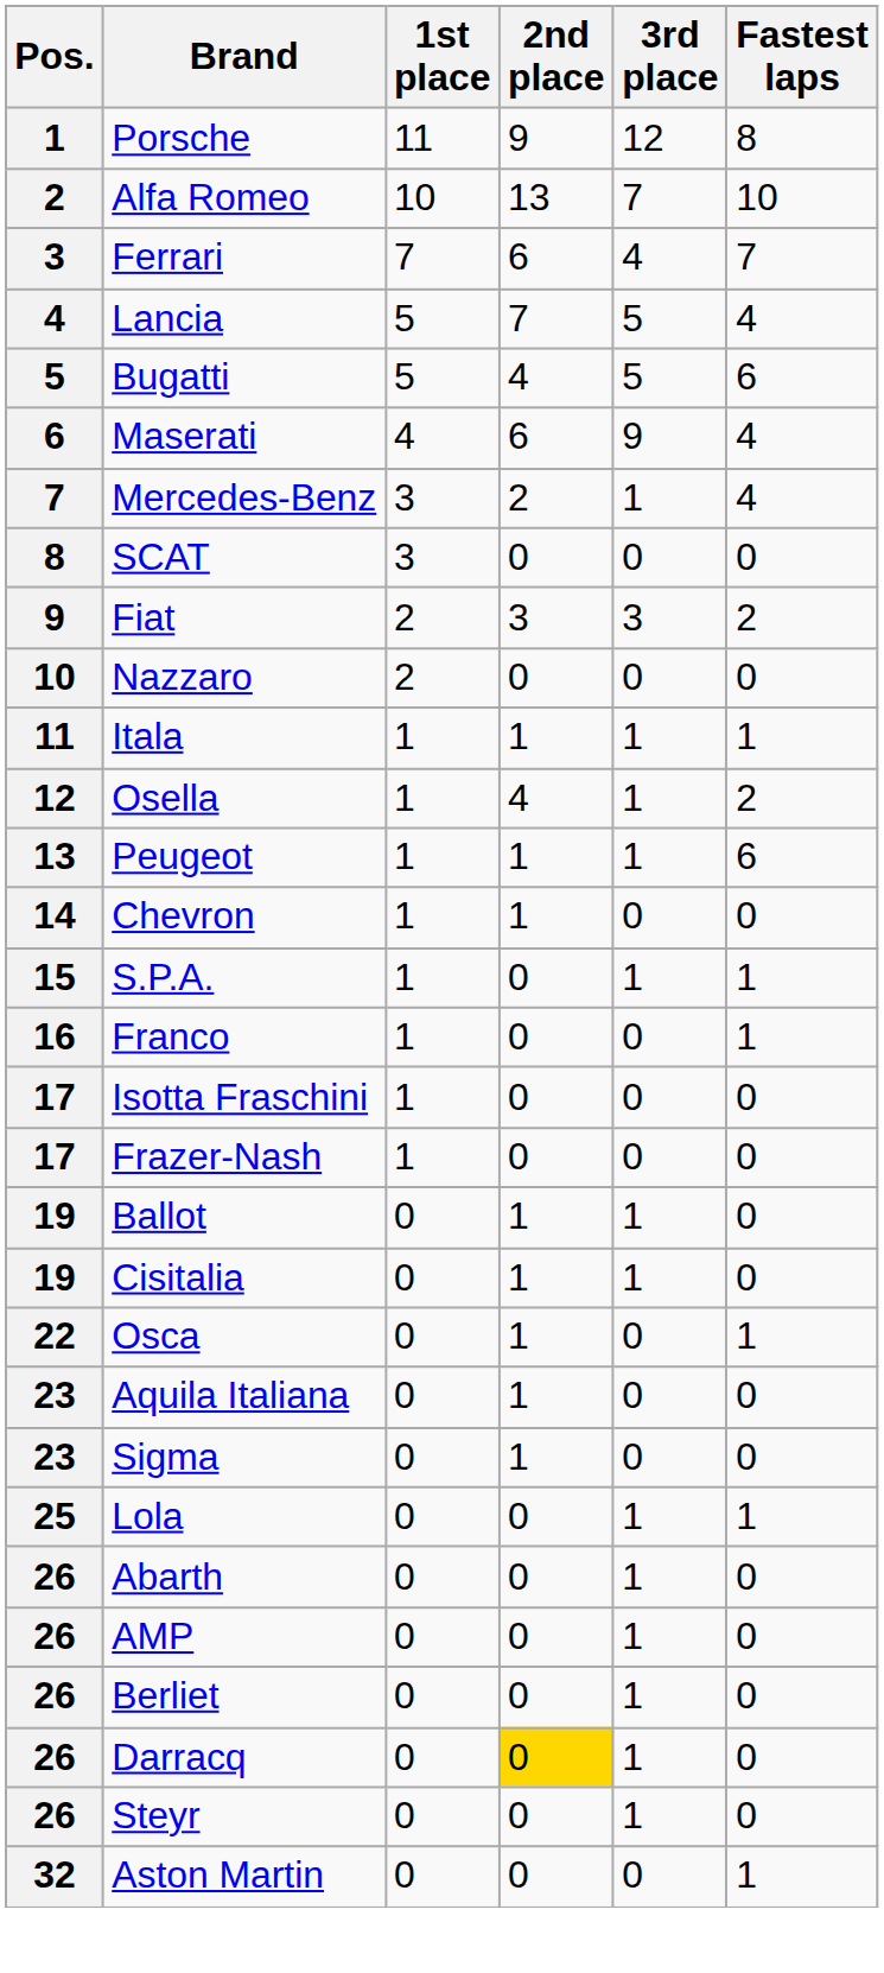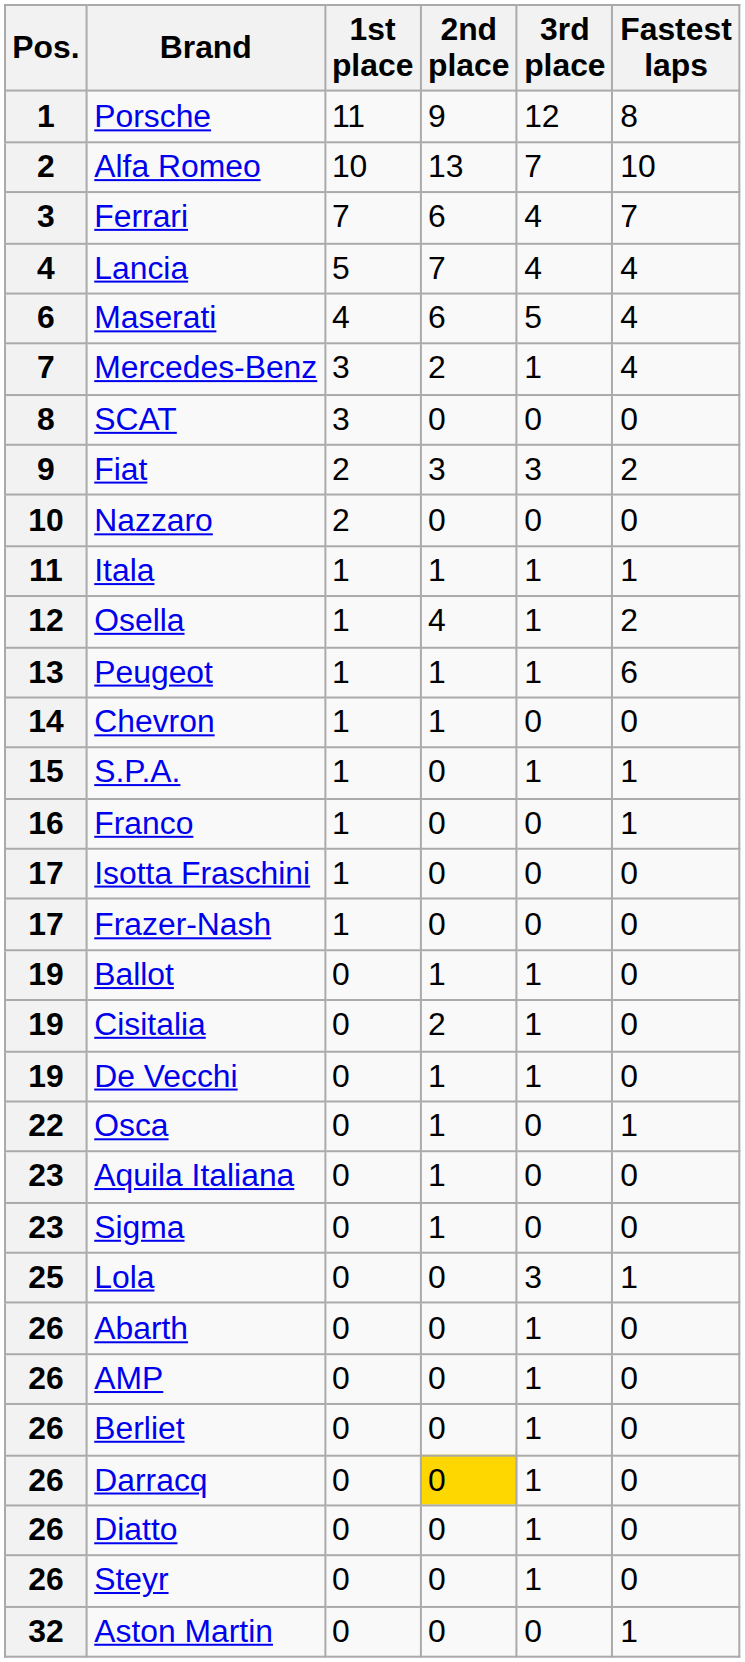Lancia | 3rd place: 5 -> 4
- row: 5 | Bugatti | 5 | 4 | 5 | 6
Maserati | 3rd place: 9 -> 5
Cisitalia | 2nd place: 1 -> 2
+ row: 19 | De Vecchi | 0 | 1 | 1 | 0
Lola | 3rd place: 1 -> 3
+ row: 26 | Diatto | 0 | 0 | 1 | 0
